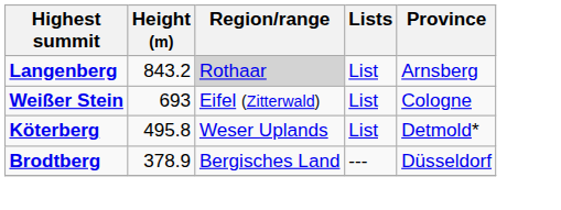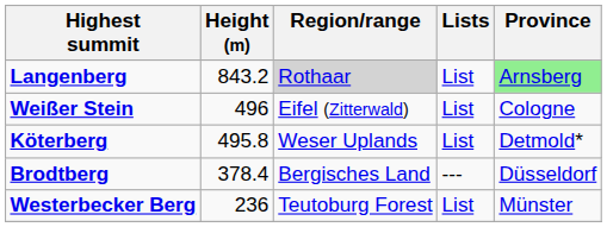Langenberg | Province: no background -> lightgreen background
Weißer Stein | Height (m): 693 -> 496
Brodtberg | Height (m): 378.9 -> 378.4
+ row: Westerbecker Berg | 236 | Teutoburg Forest | List | Münster
